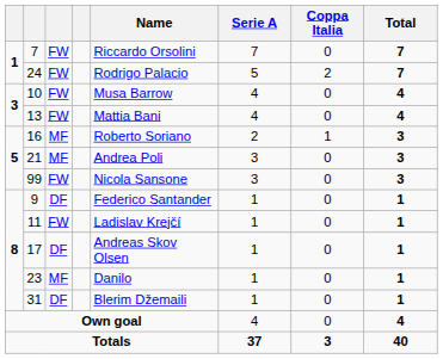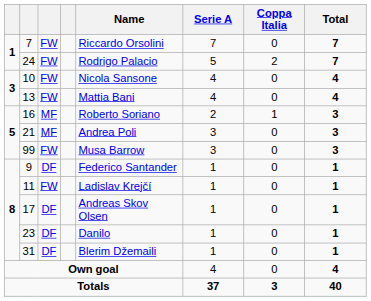10 | Name: Musa Barrow -> Nicola Sansone
99 | Name: Nicola Sansone -> Musa Barrow
23 | column 3: MF -> DF
